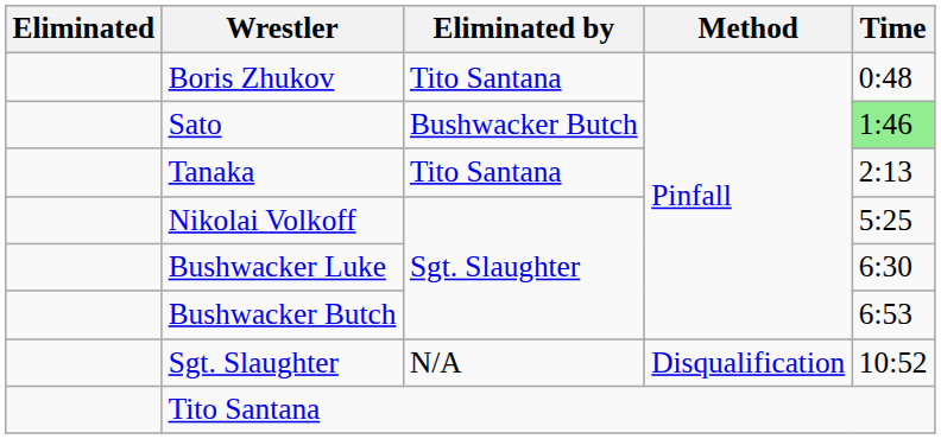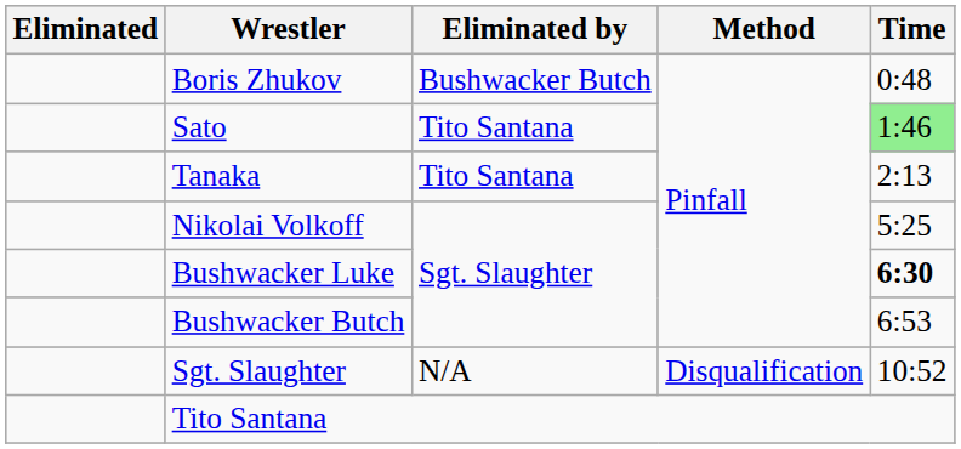Boris Zhukov | Eliminated by: Tito Santana -> Bushwacker Butch
Sato | Eliminated by: Bushwacker Butch -> Tito Santana
Bushwacker Luke | Time: normal -> bold
